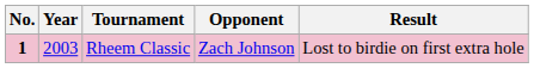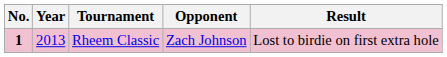Rheem Classic | Year: 2003 -> 2013
